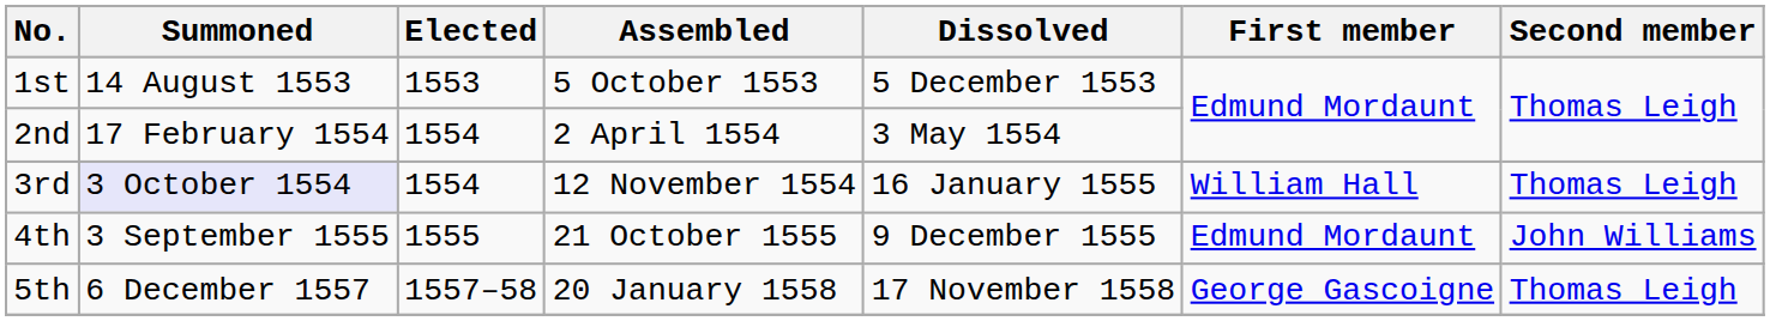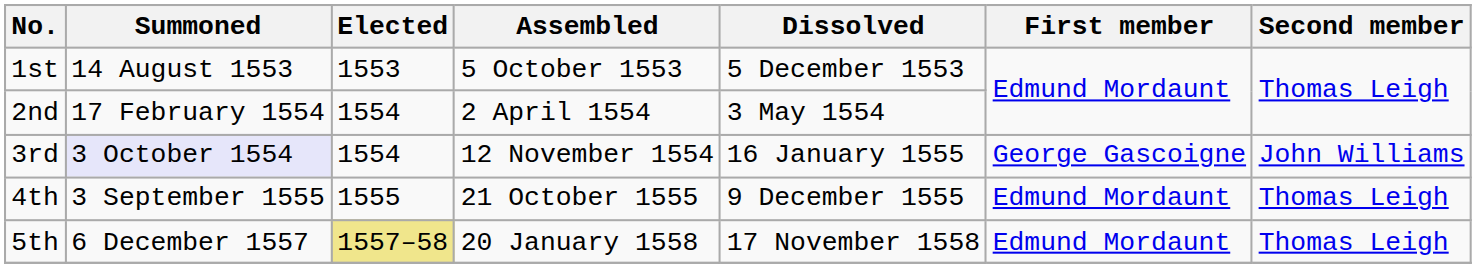3rd | First member: William Hall -> George Gascoigne
3rd | Second member: Thomas Leigh -> John Williams
4th | Second member: John Williams -> Thomas Leigh
5th | Elected: no background -> khaki background
5th | First member: George Gascoigne -> Edmund Mordaunt
